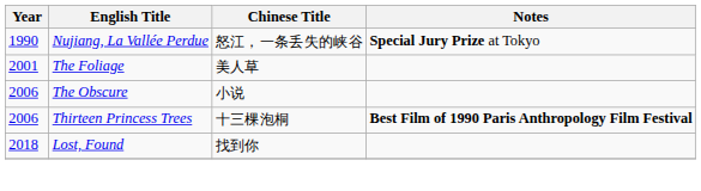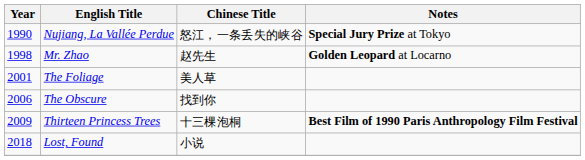+ row: 1998 | Mr. Zhao | 赵先生 | Golden Leopard at Locarno
The Obscure | Chinese Title: 小说 -> 找到你
Thirteen Princess Trees | Year: 2006 -> 2009
Lost, Found | Chinese Title: 找到你 -> 小说
